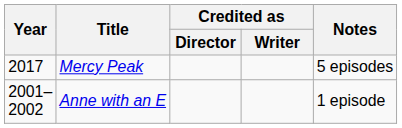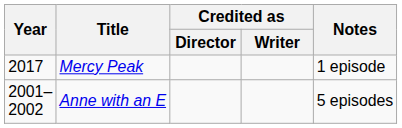Mercy Peak | Notes: 5 episodes -> 1 episode
Anne with an E | Notes: 1 episode -> 5 episodes
